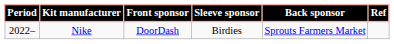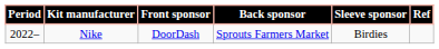columns swapped: Back sponsor <-> Sleeve sponsor
